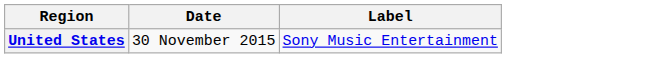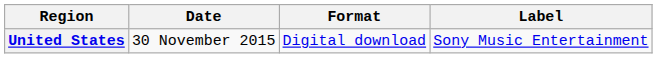+ column: Format | Digital download
